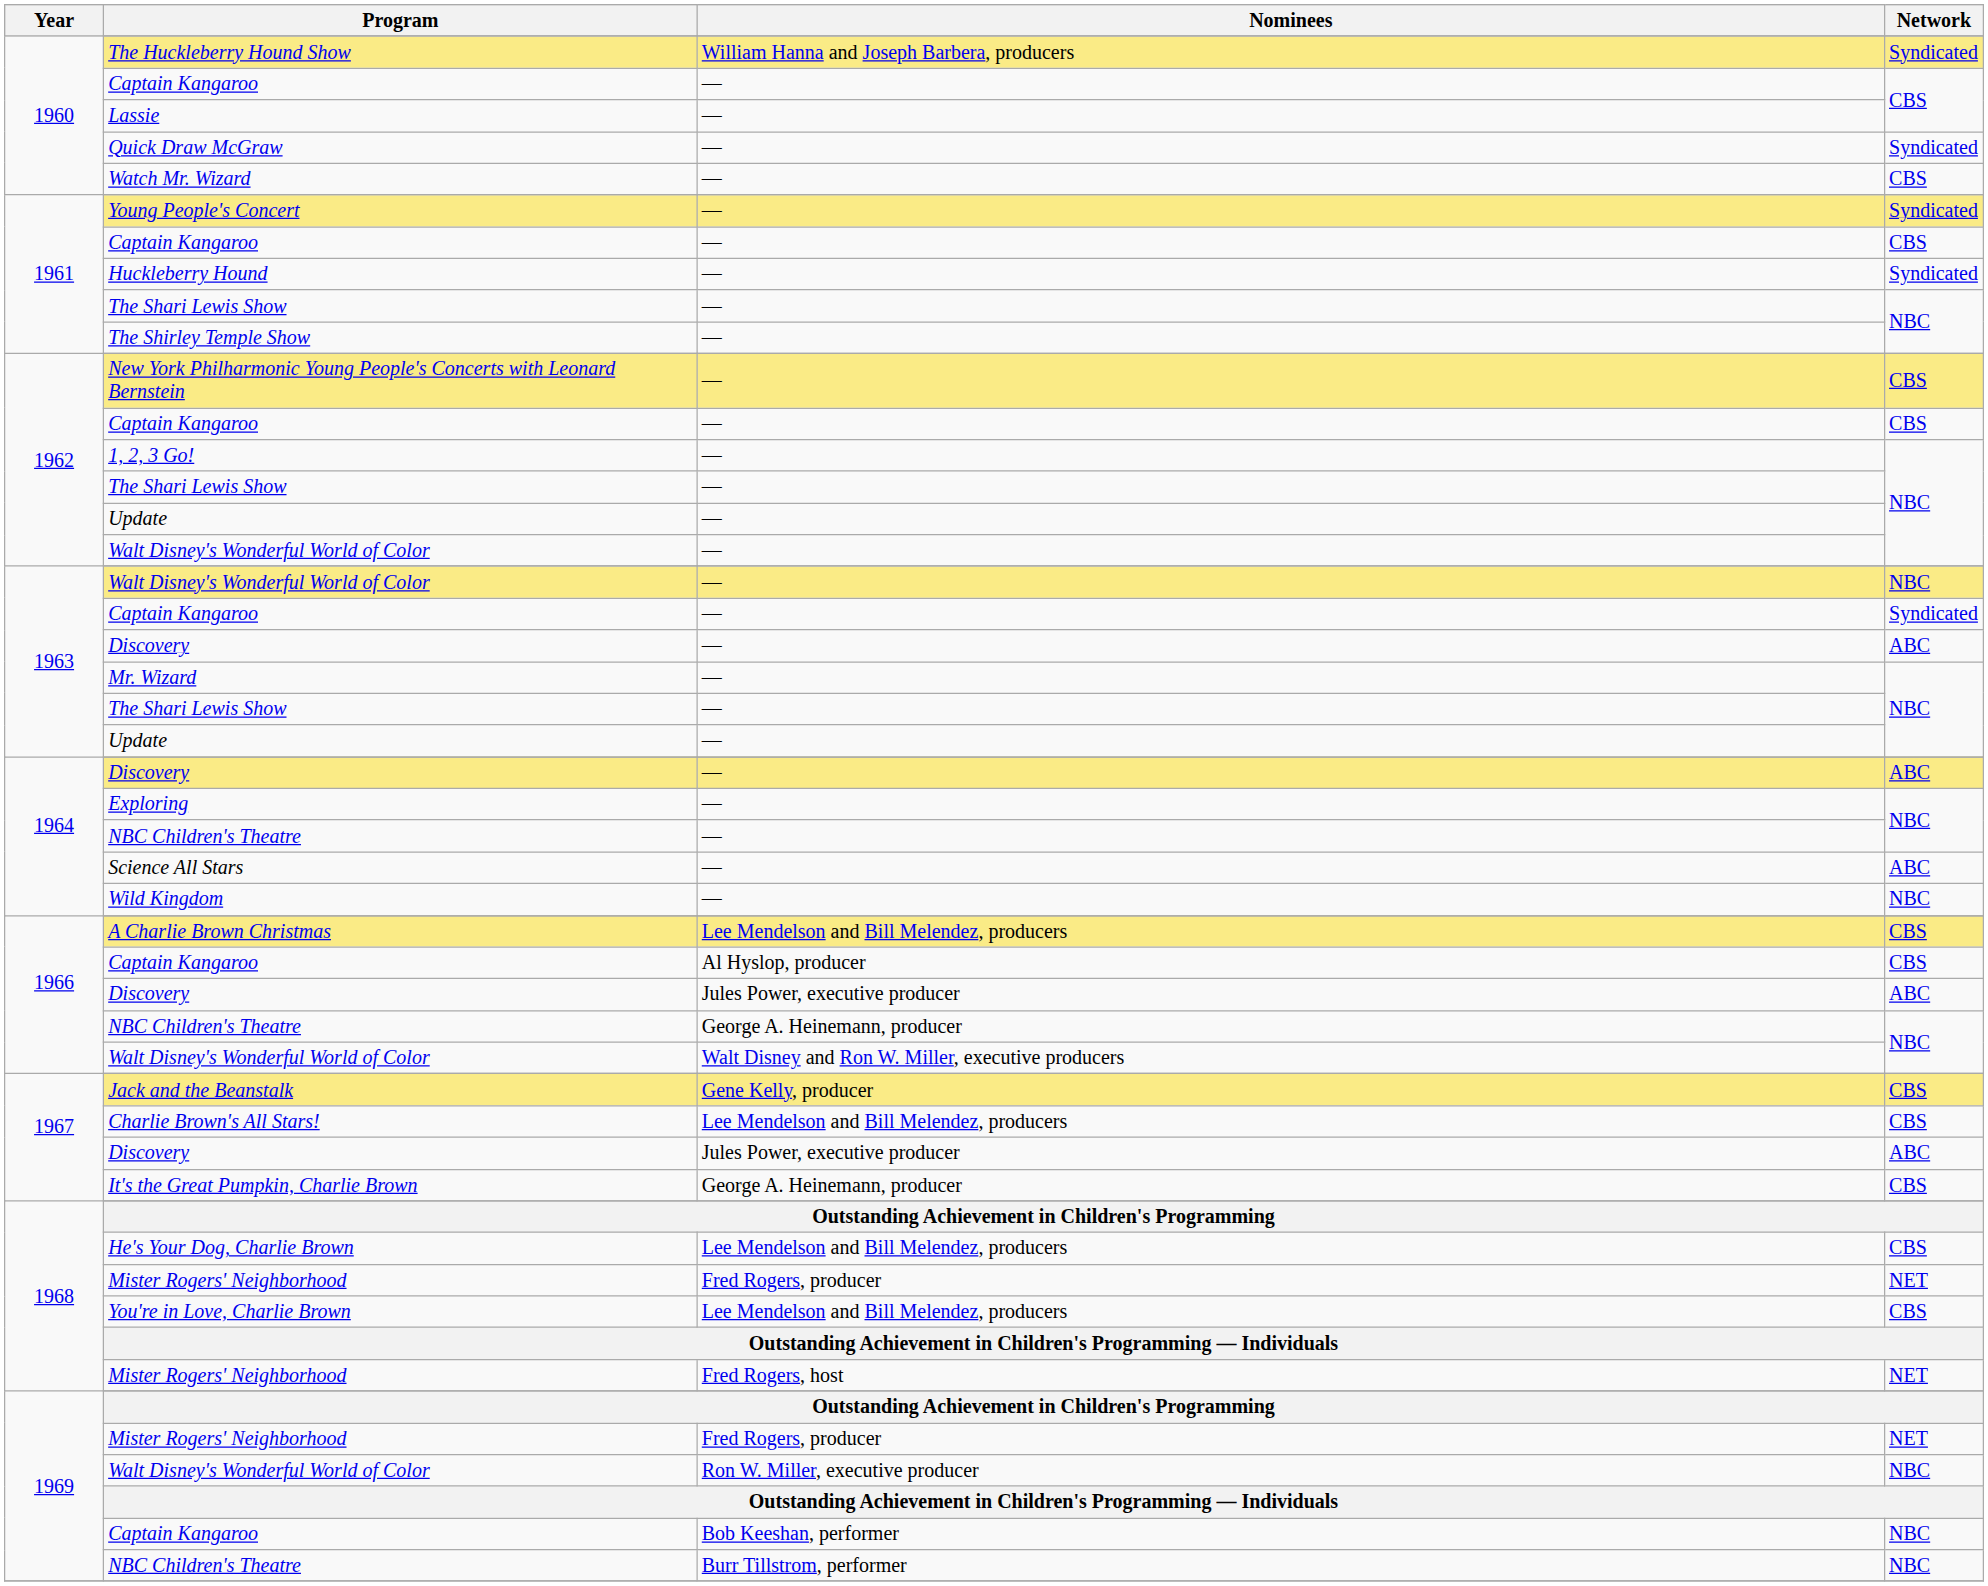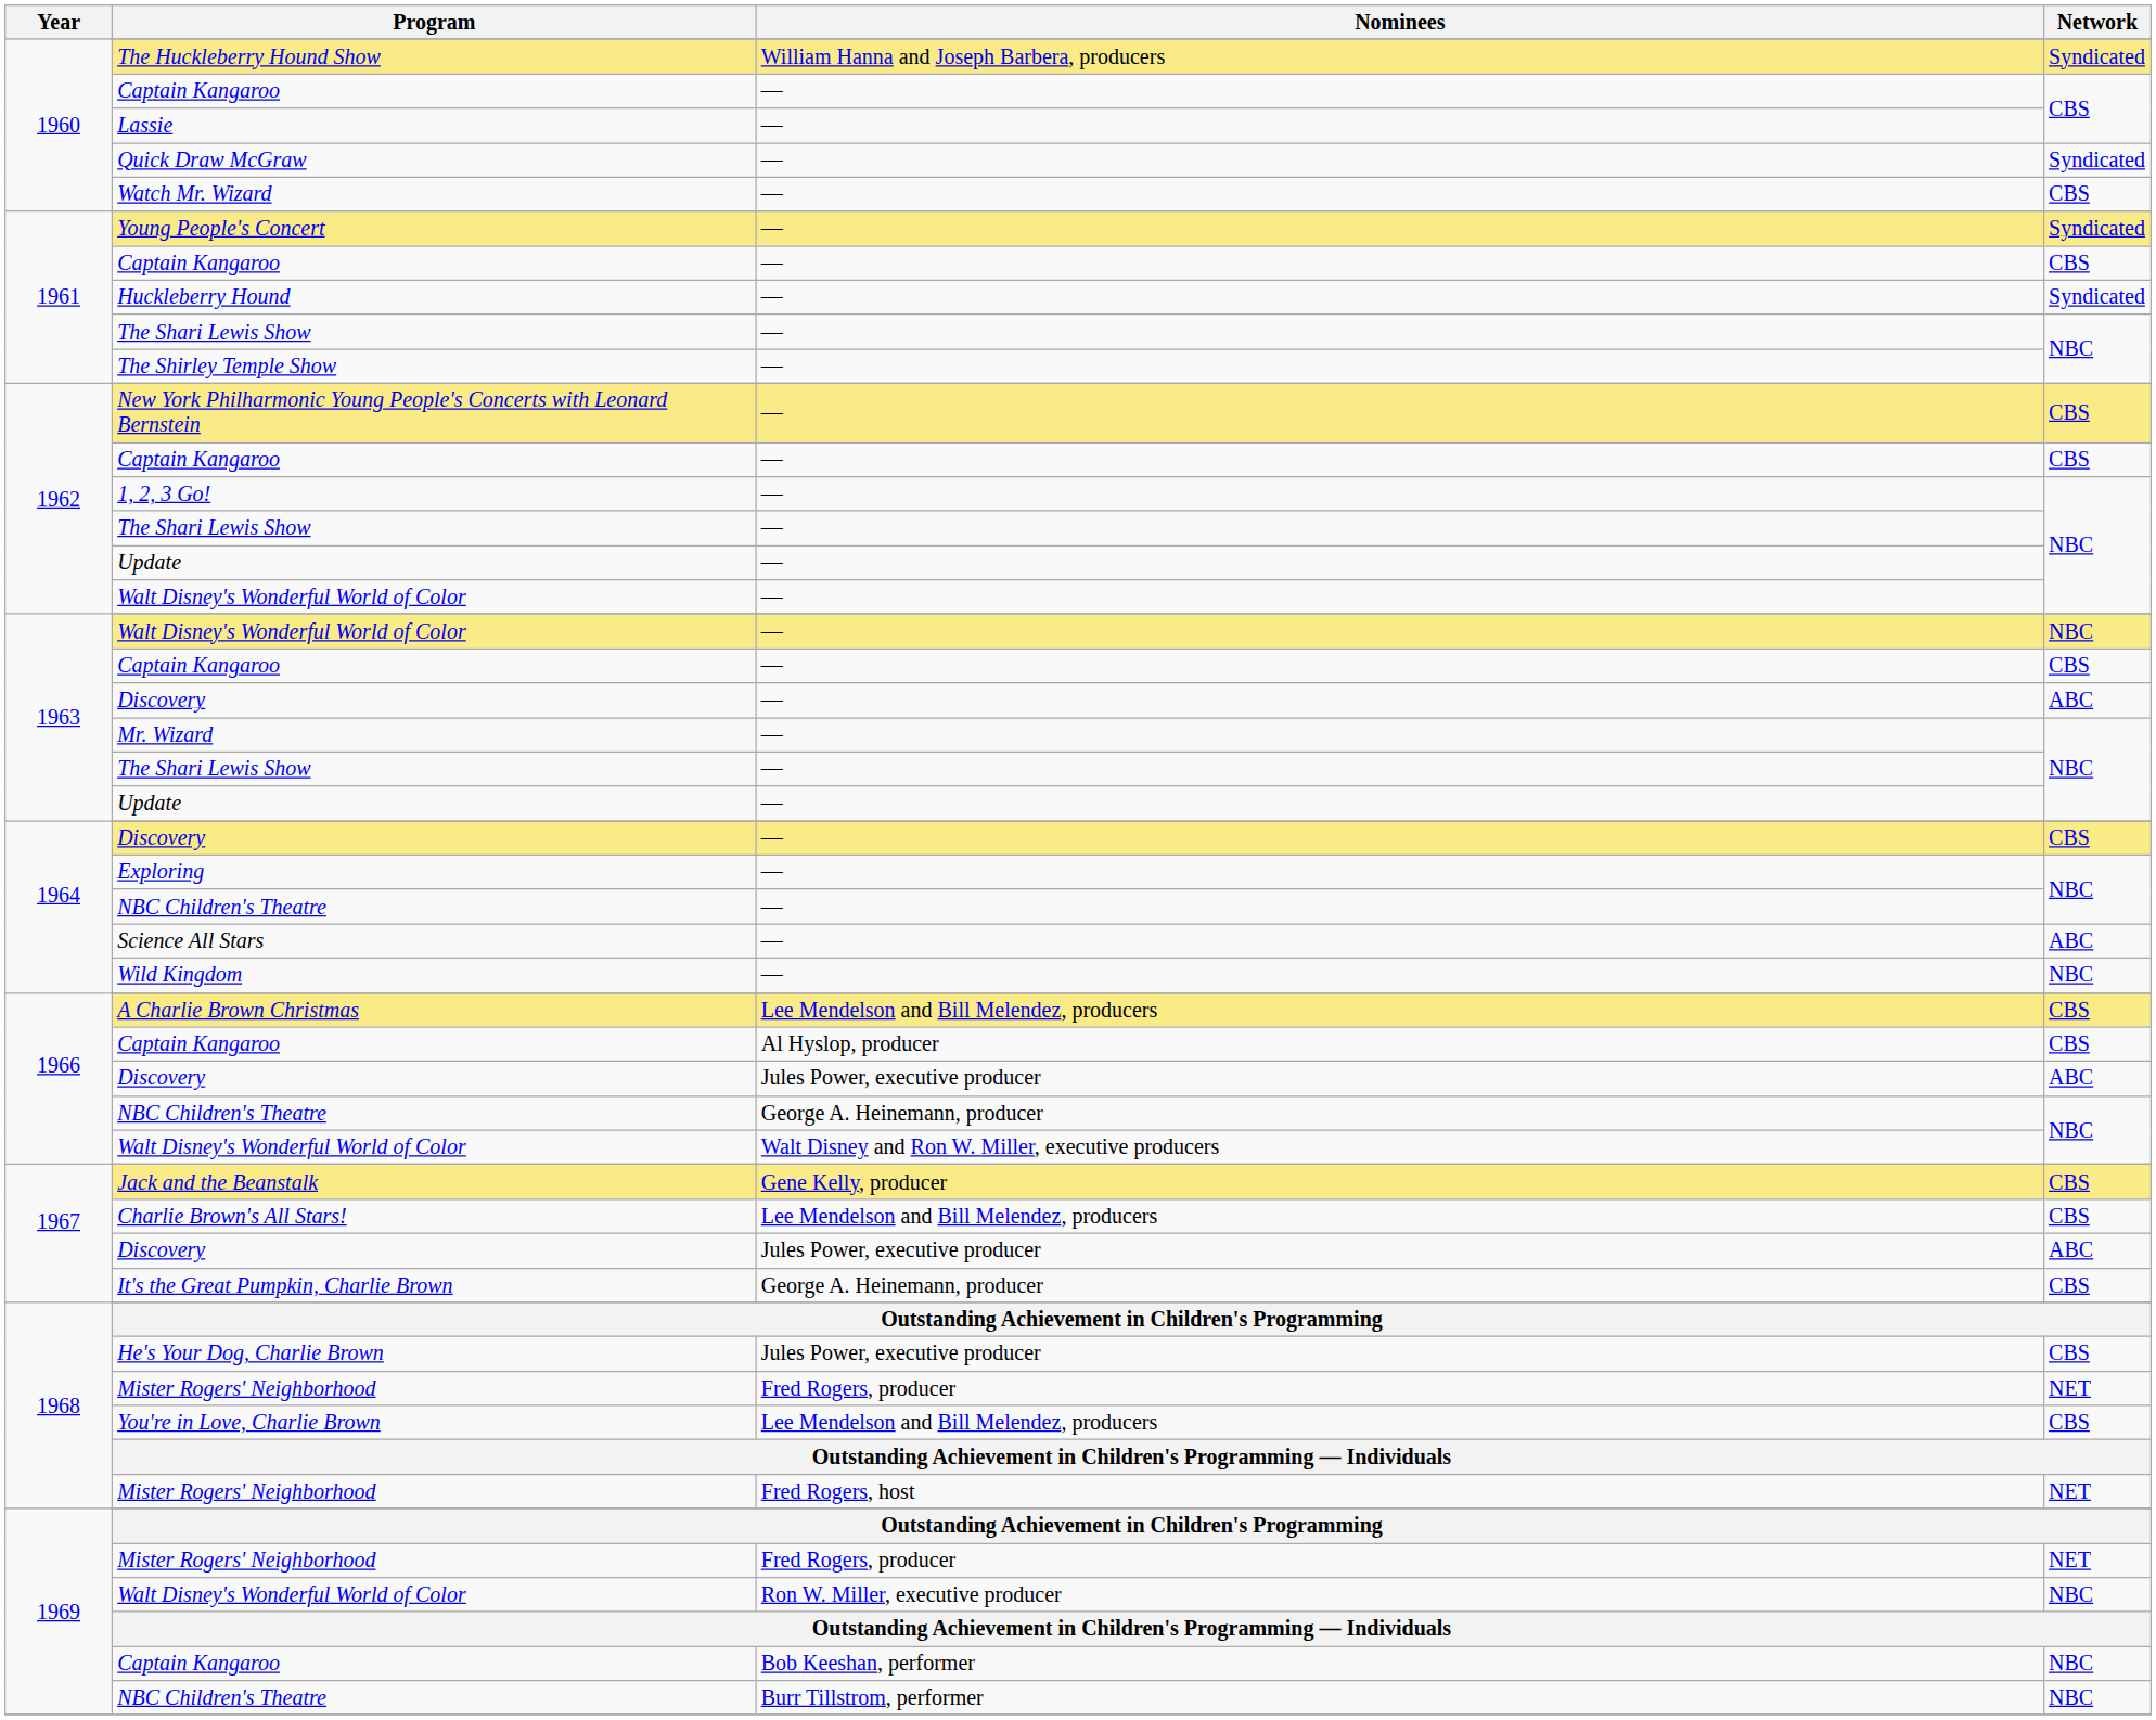1963 / Captain Kangaroo | Network: Syndicated -> CBS
1964 / Discovery | Network: ABC -> CBS
He's Your Dog, Charlie Brown | Nominees: Lee Mendelson and Bill Melendez, producers -> Jules Power, executive producer
